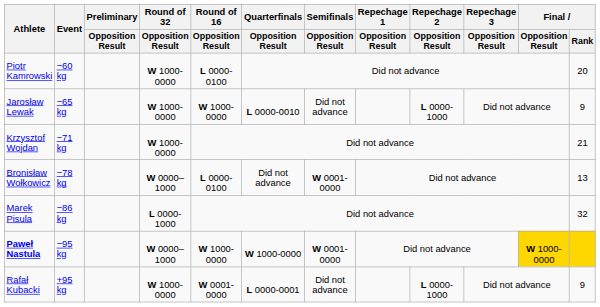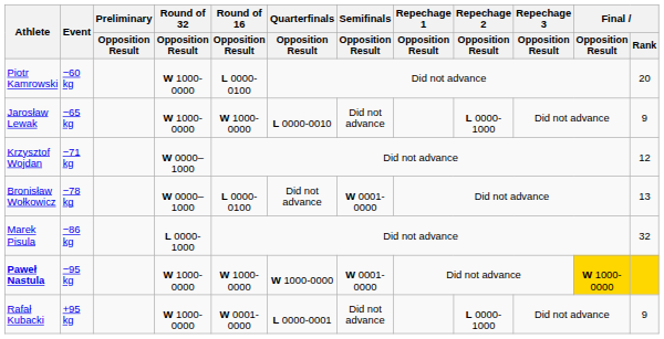Krzysztof Wojdan | Round of 32 / Opposition Result: W 1000-0000 -> W 0000–1000
Krzysztof Wojdan | Final / Rank: 21 -> 12
Paweł Nastula | Round of 32 / Opposition Result: W 0000–1000 -> W 1000-0000
